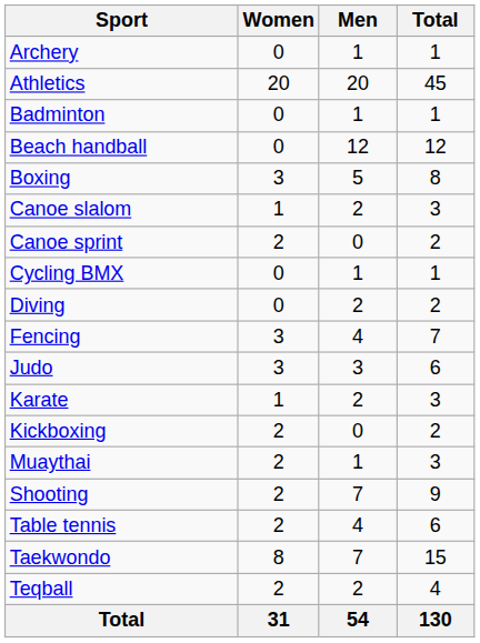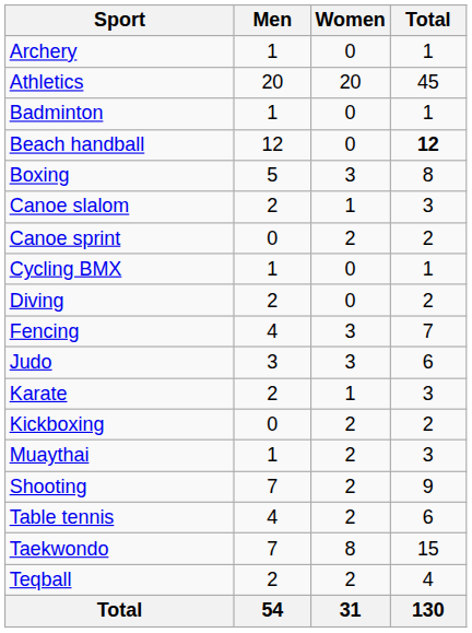columns swapped: Men <-> Women
Beach handball | Total: normal -> bold
